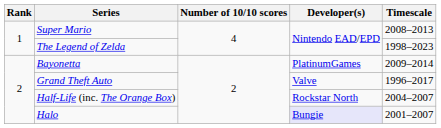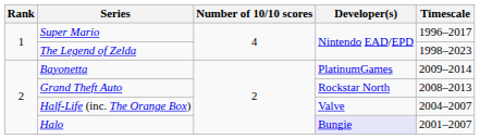Super Mario | Timescale: 2008–2013 -> 1996–2017
Grand Theft Auto | Developer(s): Valve -> Rockstar North
Grand Theft Auto | Timescale: 1996–2017 -> 2008–2013
Half-Life (inc. The Orange Box) | Developer(s): Rockstar North -> Valve
